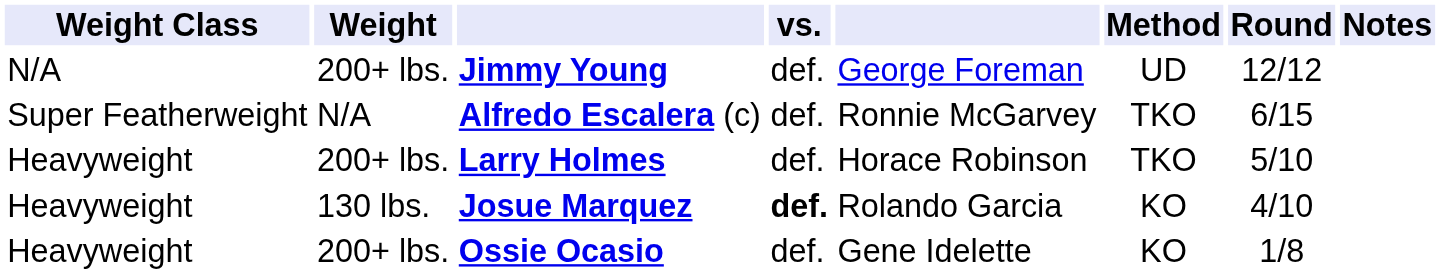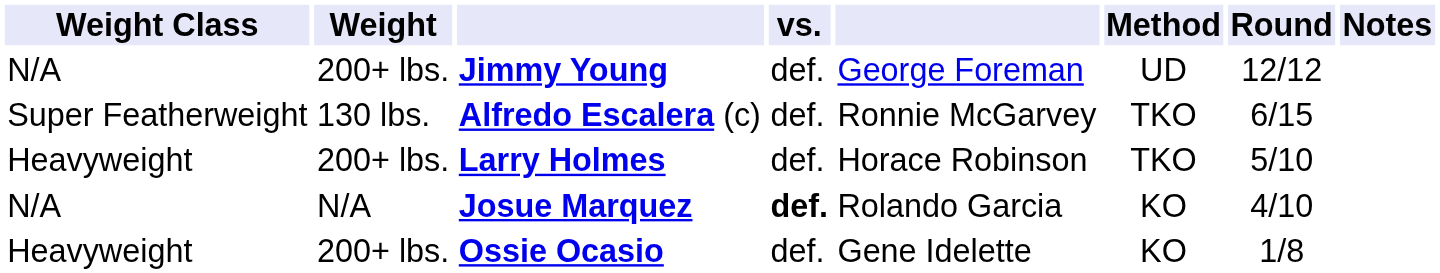Alfredo Escalera (c) | Weight: N/A -> 130 lbs.
Josue Marquez | Weight Class: Heavyweight -> N/A
Josue Marquez | Weight: 130 lbs. -> N/A
